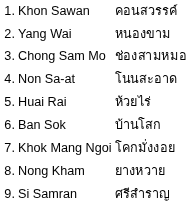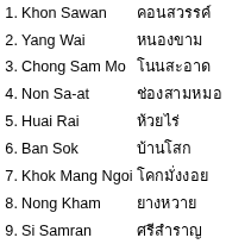Chong Sam Mo | column 3: ช่องสามหมอ -> โนนสะอาด
Non Sa-at | column 3: โนนสะอาด -> ช่องสามหมอ
